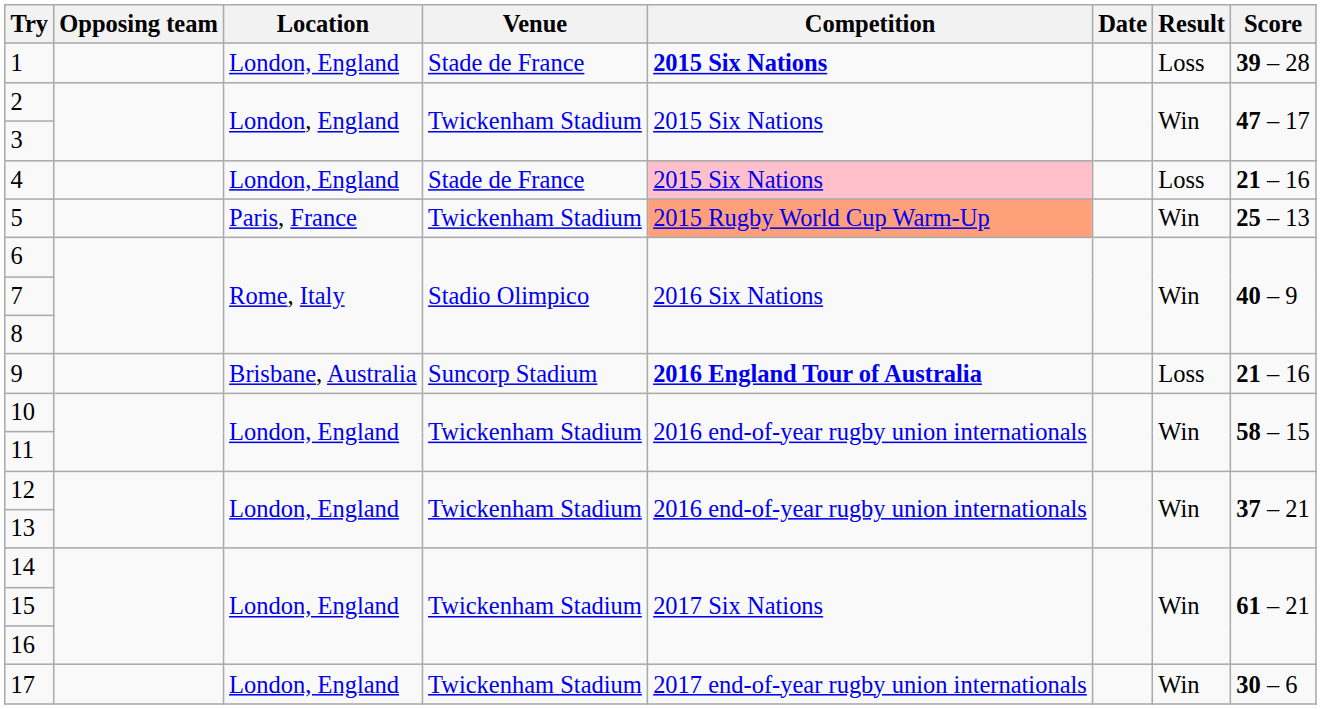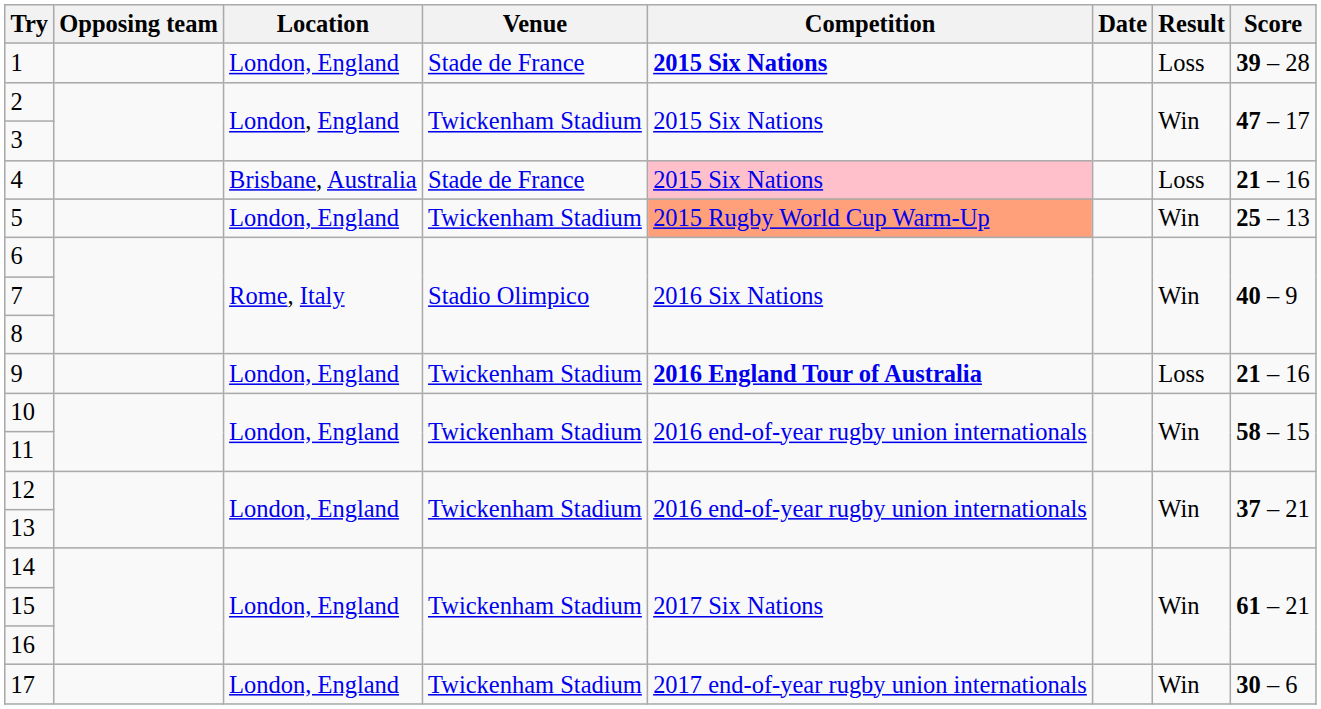4 | Location: London, England -> Brisbane, Australia
5 | Location: Paris, France -> London, England
9 | Location: Brisbane, Australia -> London, England
9 | Venue: Suncorp Stadium -> Twickenham Stadium
